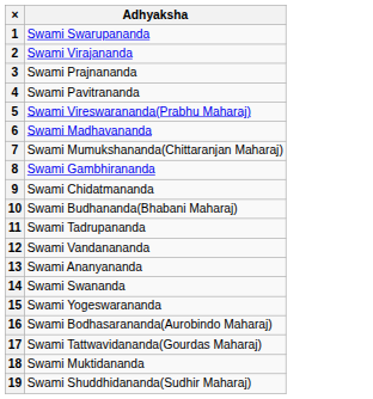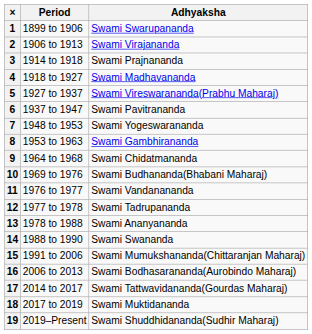+ column: Period | 1899 to 1906 | 1906 to 1913 | 1914 to 1918 | 1918 to 1927 | 1927 to 1937 | 1937 to 1947 | 1948 to 1953 | 1953 to 1963 | 1964 to 1968 | 1969 to 1976 | 1976 to 1977 | 1977 to 1978 | 1978 to 1988 | 1988 to 1990 | 1991 to 2006 | 2006 to 2013 | 2014 to 2017 | 2017 to 2019 | 2019–Present
4 | Adhyaksha: Swami Pavitrananda -> Swami Madhavananda
6 | Adhyaksha: Swami Madhavananda -> Swami Pavitrananda
7 | Adhyaksha: Swami Mumukshananda(Chittaranjan Maharaj) -> Swami Yogeswarananda
11 | Adhyaksha: Swami Tadrupananda -> Swami Vandanananda
12 | Adhyaksha: Swami Vandanananda -> Swami Tadrupananda
15 | Adhyaksha: Swami Yogeswarananda -> Swami Mumukshananda(Chittaranjan Maharaj)
